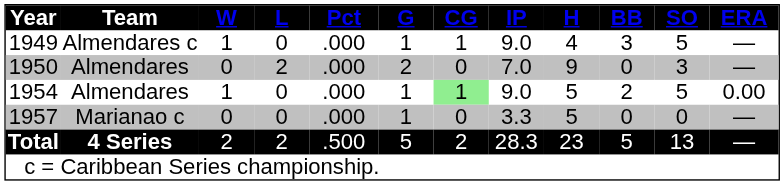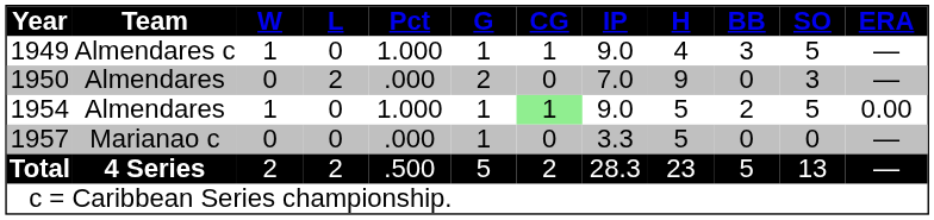1949 | Pct: .000 -> 1.000
1954 | Pct: .000 -> 1.000
